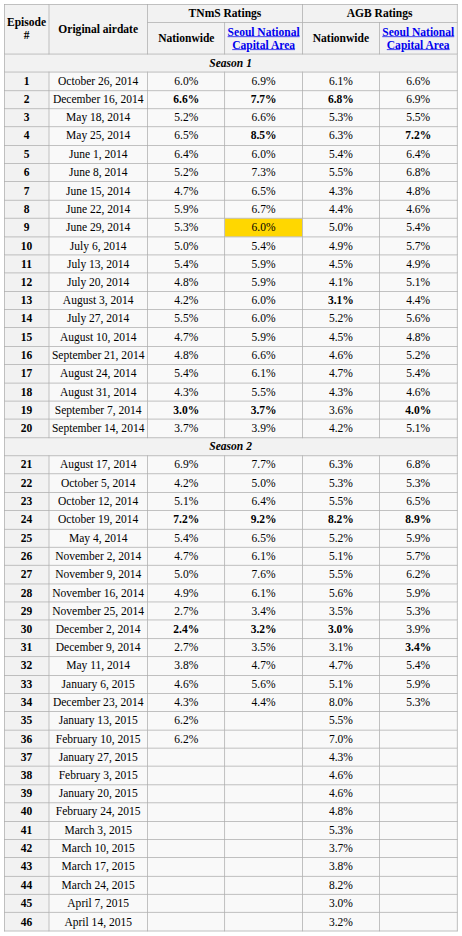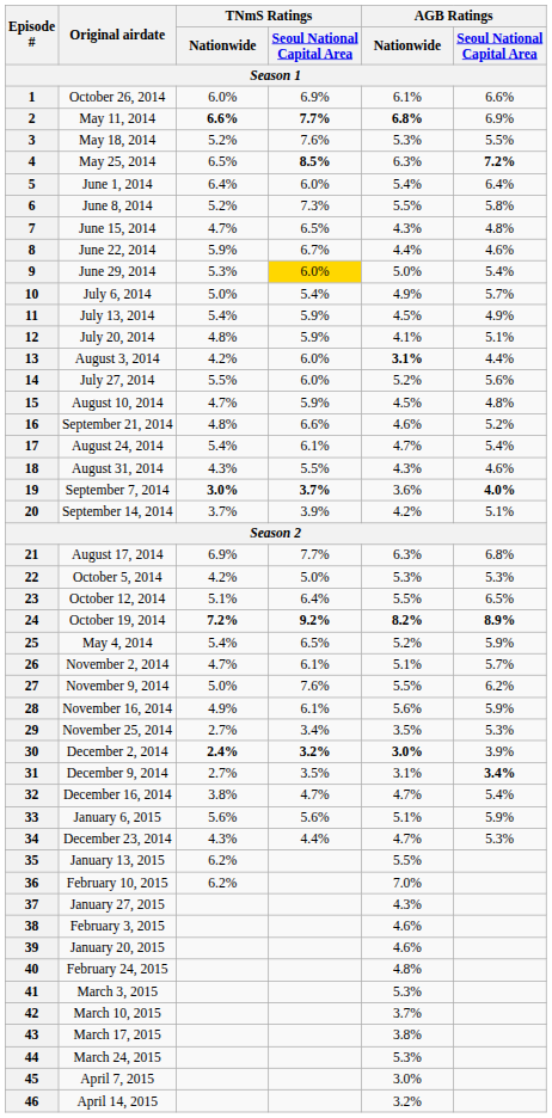2 | Original airdate: December 16, 2014 -> May 11, 2014
3 | TNmS Ratings / Seoul National Capital Area: 6.6% -> 7.6%
6 | AGB Ratings / Seoul National Capital Area: 6.8% -> 5.8%
32 | Original airdate: May 11, 2014 -> December 16, 2014
33 | TNmS Ratings / Nationwide: 4.6% -> 5.6%
34 | AGB Ratings / Nationwide: 8.0% -> 4.7%
44 | AGB Ratings / Nationwide: 8.2% -> 5.3%
